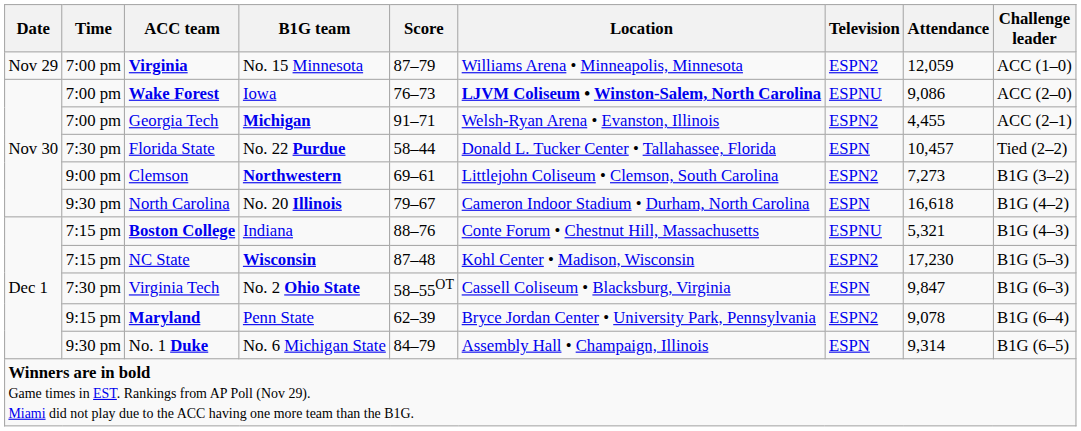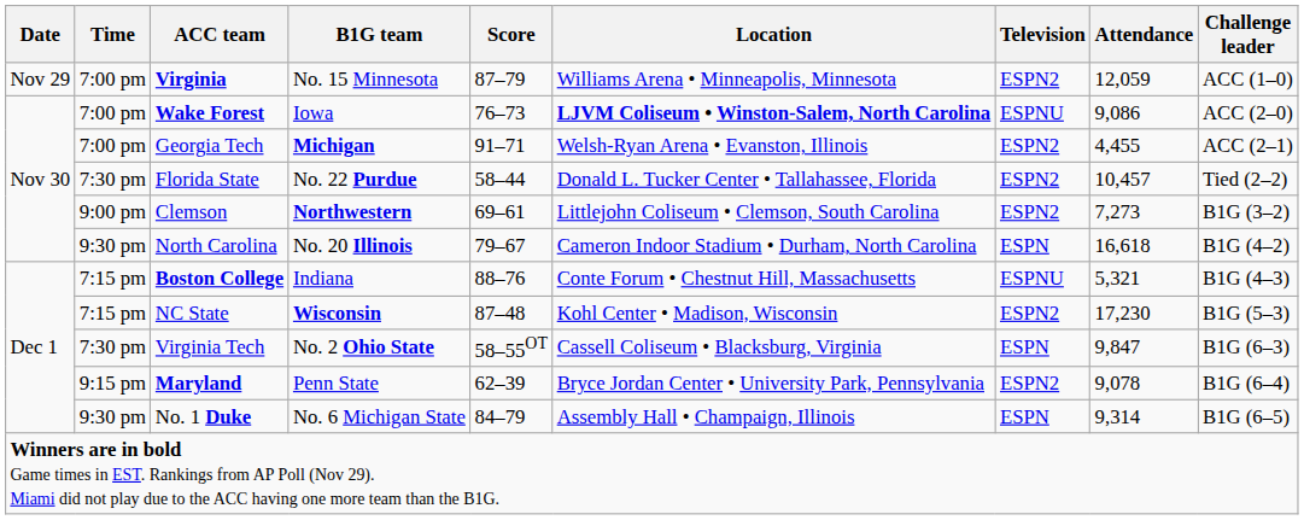Florida State | Television: ESPN -> ESPN2
